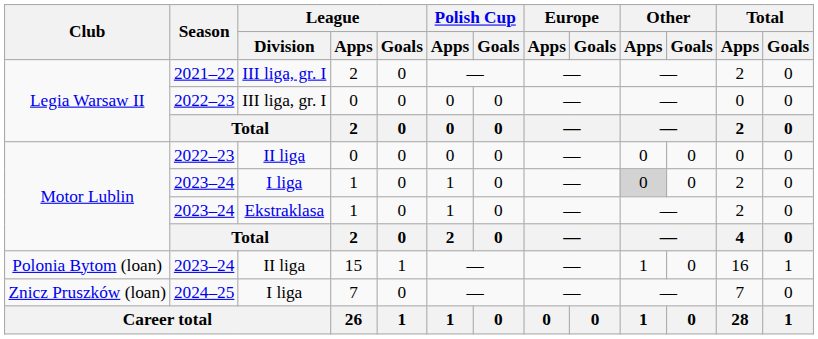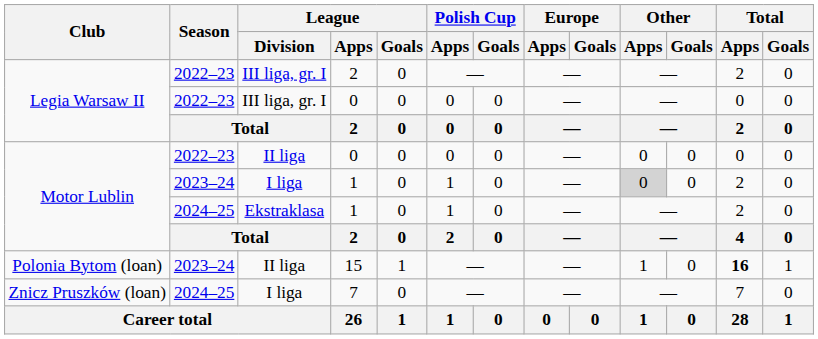III liga, gr. I / 2 | Season: 2021–22 -> 2022–23
Ekstraklasa / 1 | Season: 2023–24 -> 2024–25
15 | Total / Apps: normal -> bold
